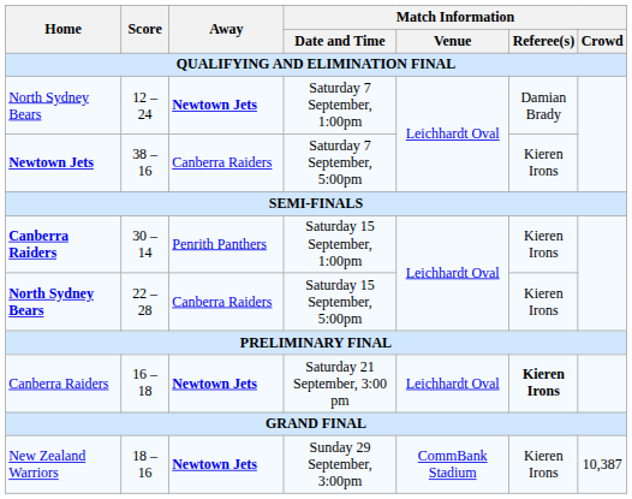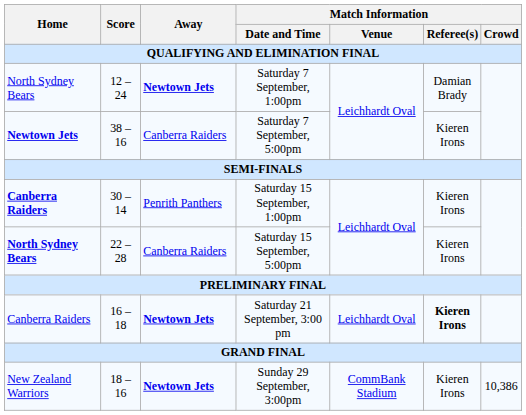Sunday 29 September, 3:00pm | Match Information / Crowd: 10,387 -> 10,386
